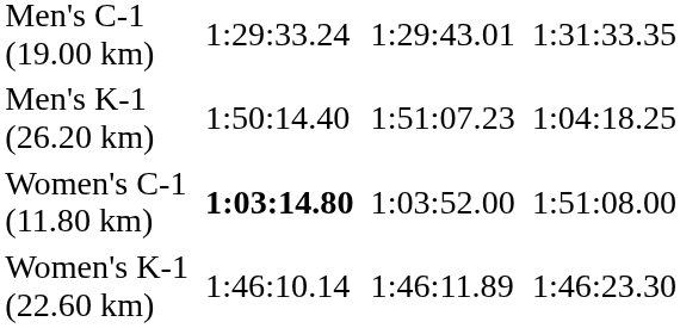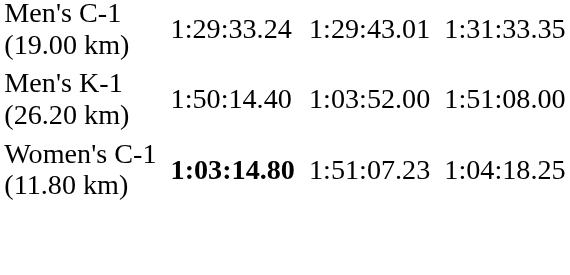Men's K-1 (26.20 km) | column 5: 1:51:07.23 -> 1:03:52.00
Men's K-1 (26.20 km) | column 7: 1:04:18.25 -> 1:51:08.00
Women's C-1 (11.80 km) | column 5: 1:03:52.00 -> 1:51:07.23
Women's C-1 (11.80 km) | column 7: 1:51:08.00 -> 1:04:18.25
- row: Women's K-1 (22.60 km) | 1:46:10.14 | 1:46:11.89 | 1:46:23.30
